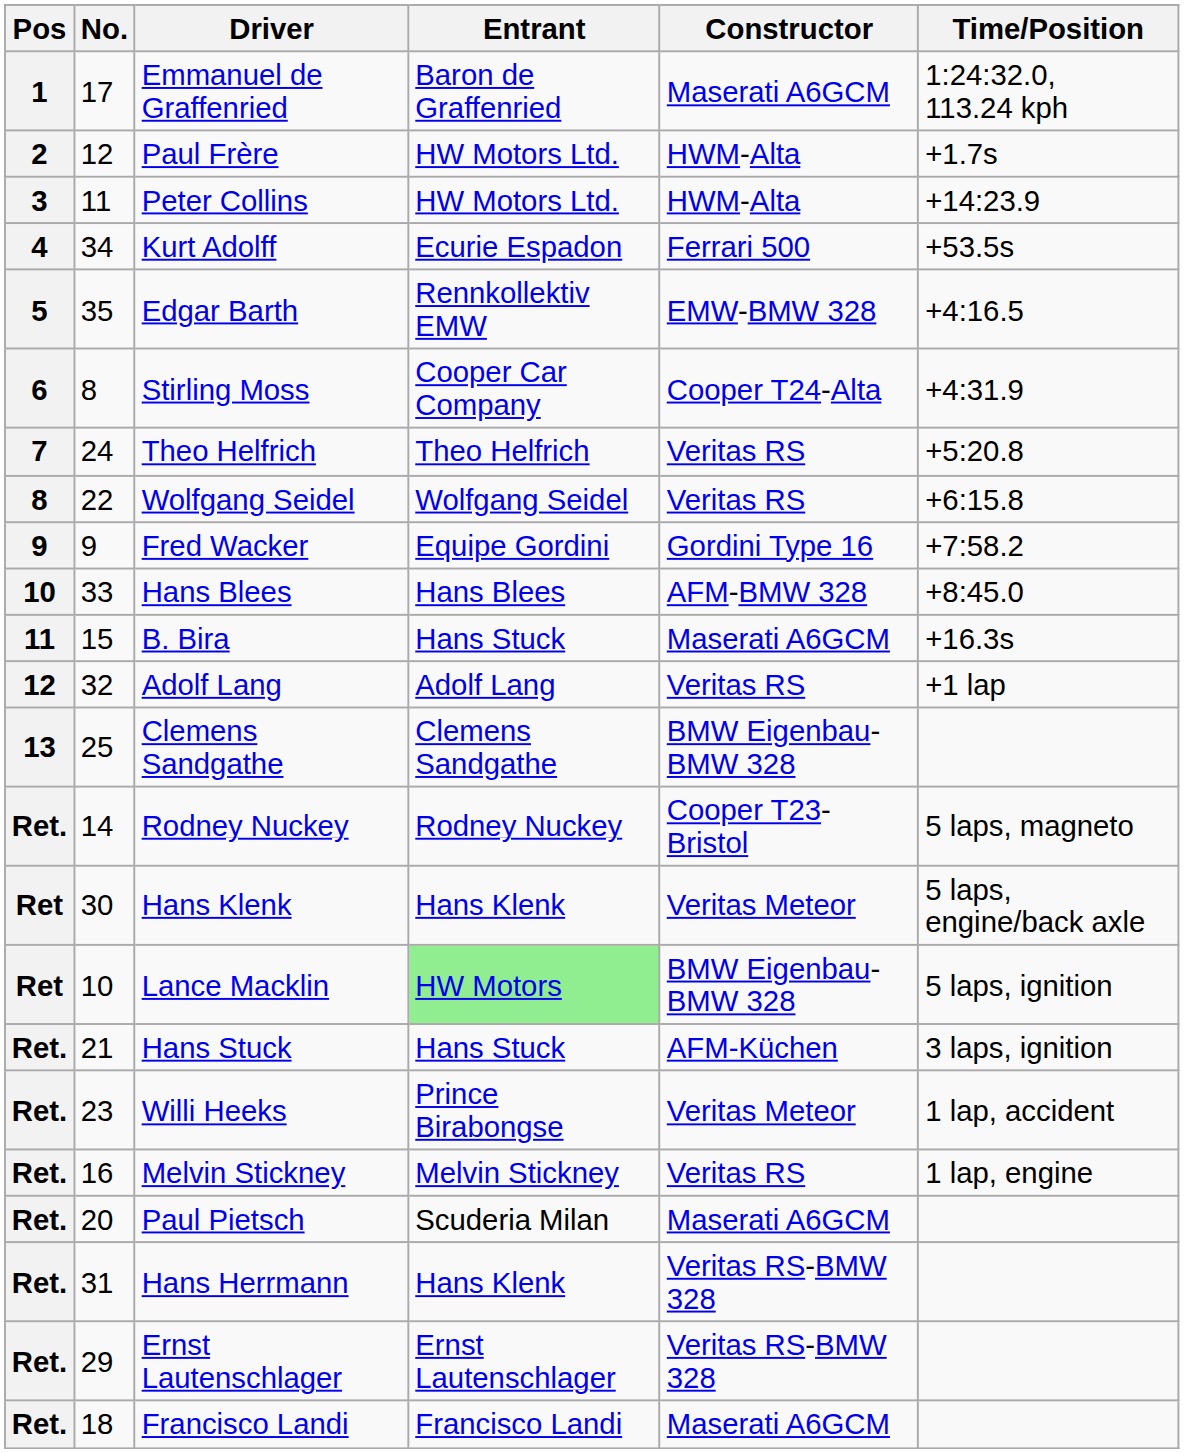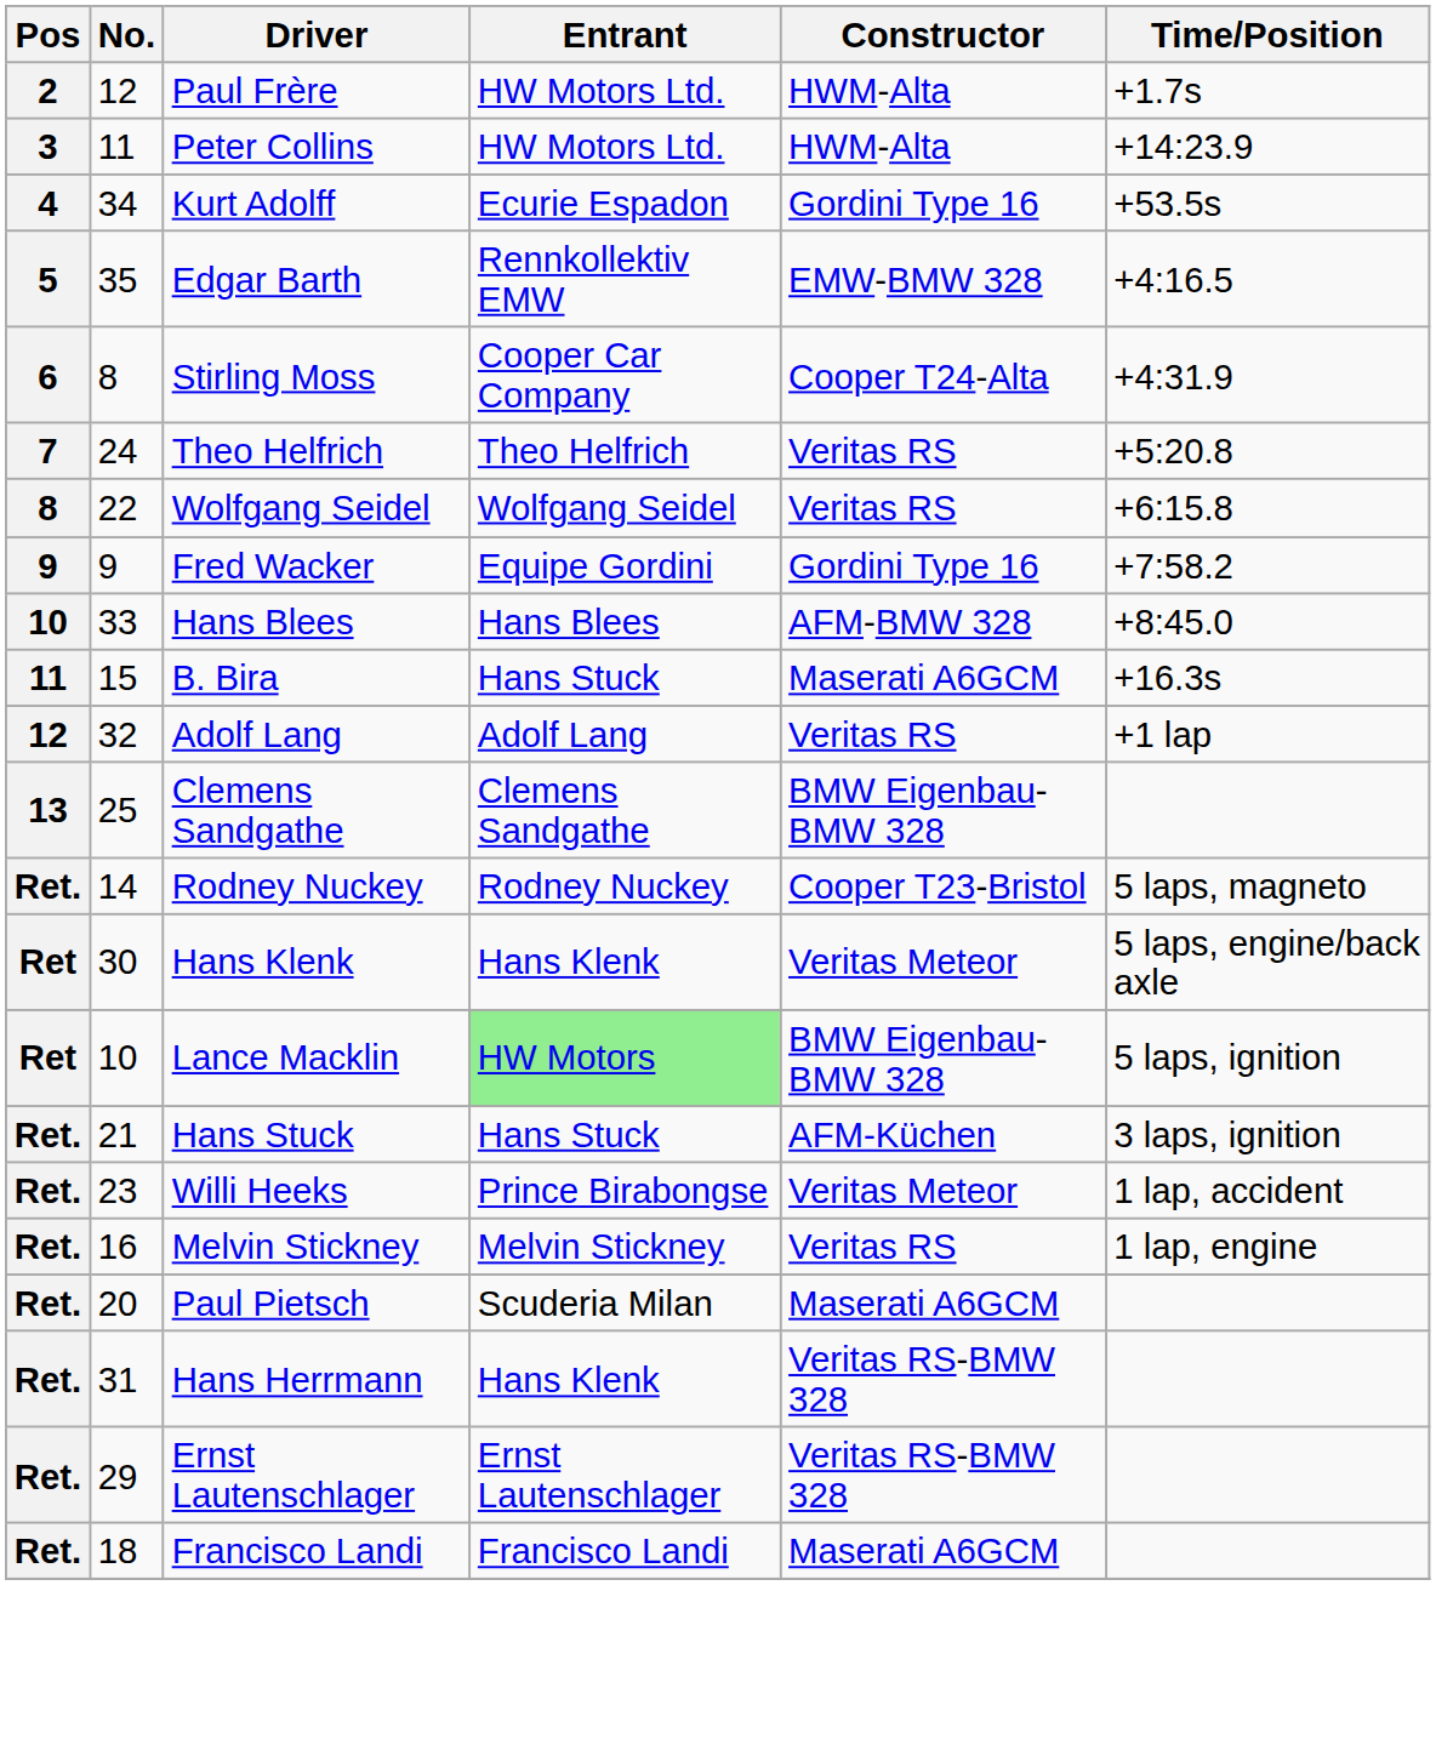- row: 1 | 17 | Emmanuel de Graffenried | Baron de Graffenried | Maserati A6GCM | 1:24:32.0, 113.24 kph
Kurt Adolff | Constructor: Ferrari 500 -> Gordini Type 16
